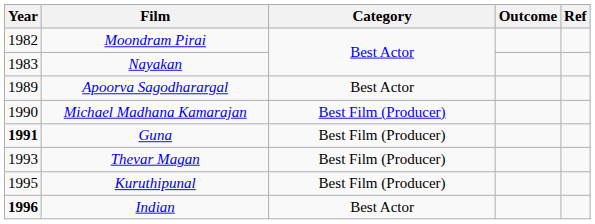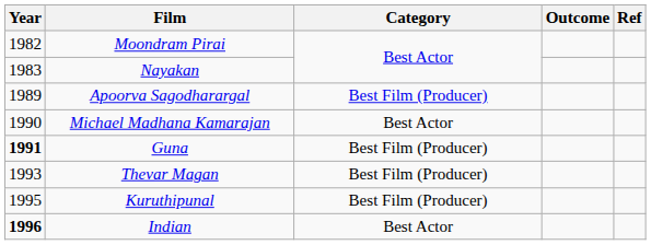Apoorva Sagodharargal | Category: Best Actor -> Best Film (Producer)
Michael Madhana Kamarajan | Category: Best Film (Producer) -> Best Actor
